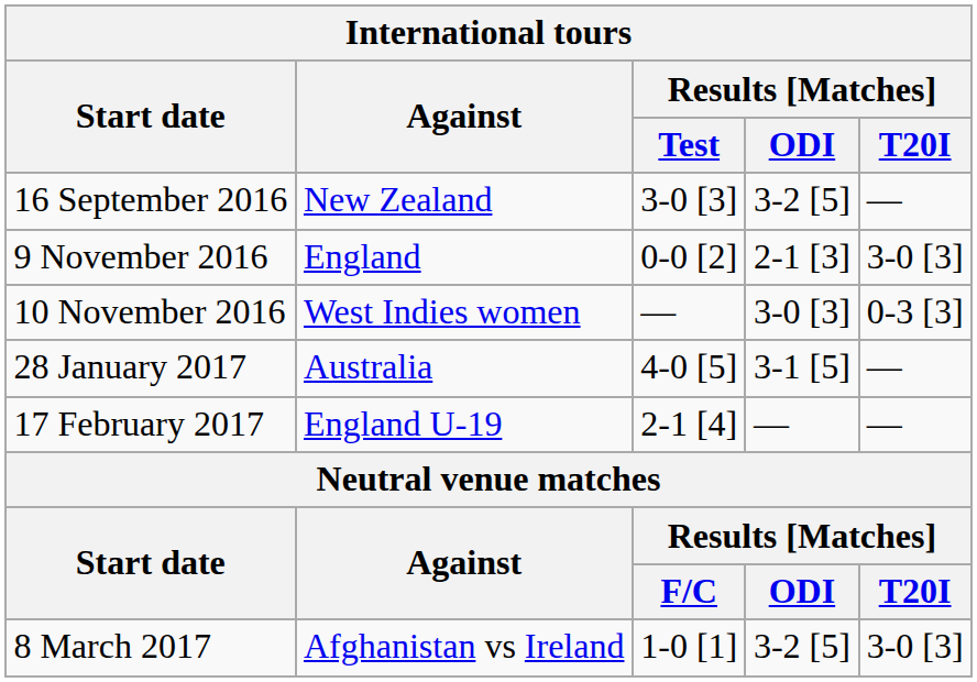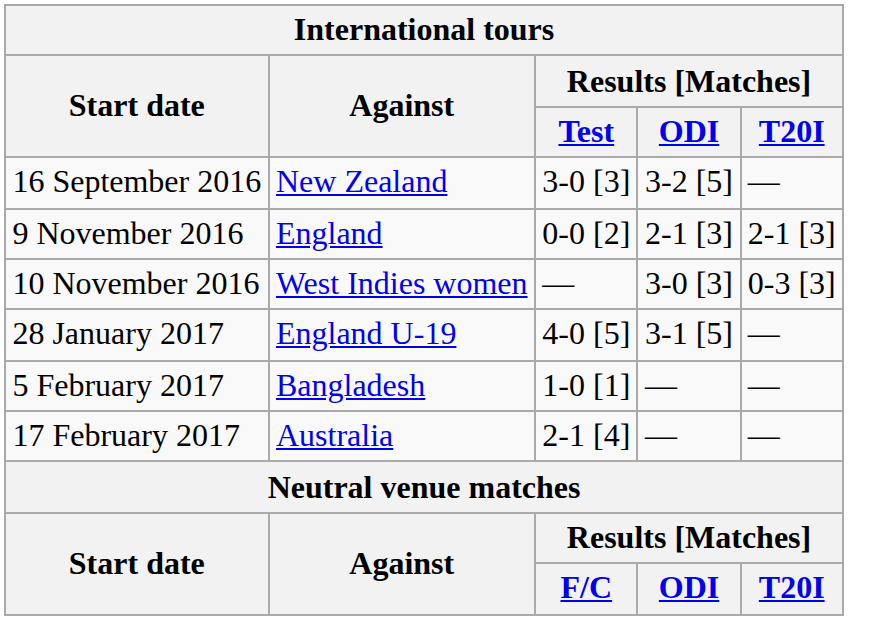9 November 2016 | Results [Matches] / T20I: 3-0 [3] -> 2-1 [3]
28 January 2017 | Against: Australia -> England U-19
+ row: 5 February 2017 | Bangladesh | 1-0 [1] | — | —
17 February 2017 | Against: England U-19 -> Australia
- row: 8 March 2017 | Afghanistan vs Ireland | 1-0 [1] | 3-2 [5] | 3-0 [3]
